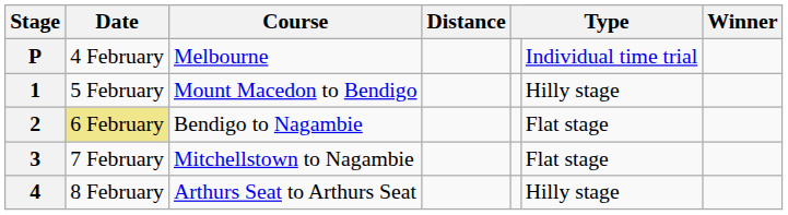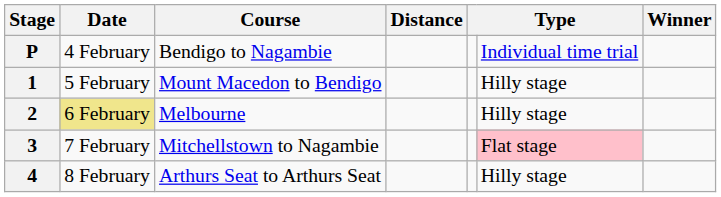P | Course: Melbourne -> Bendigo to Nagambie
2 | Course: Bendigo to Nagambie -> Melbourne
2 | column 6: Flat stage -> Hilly stage
3 | column 6: no background -> pink background
